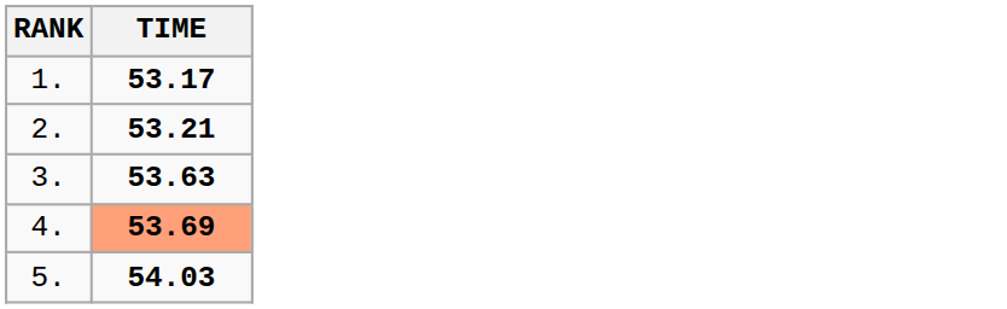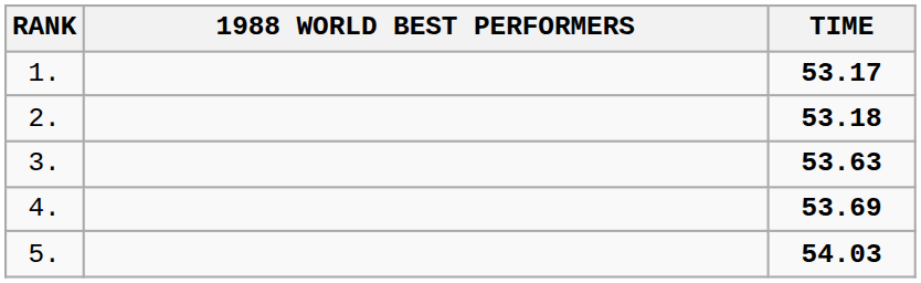+ column: 1988 WORLD BEST PERFORMERS
2. | TIME: 53.21 -> 53.18
4. | TIME: lightsalmon background -> no background
